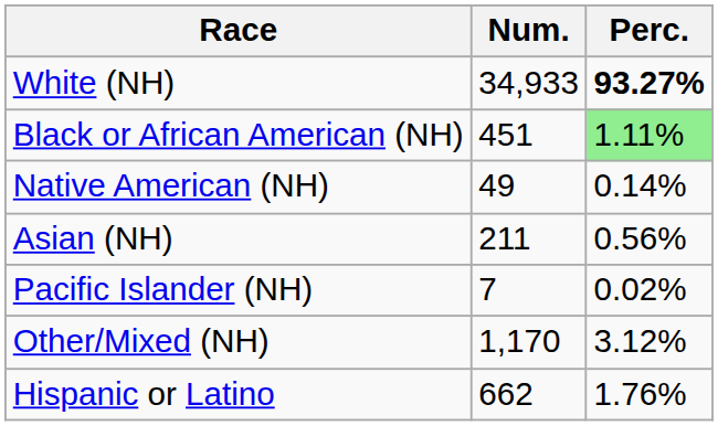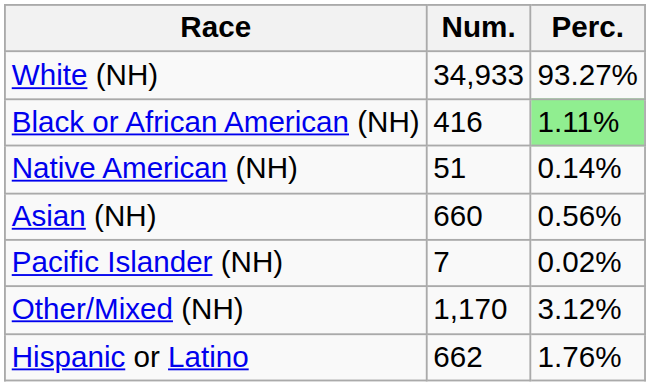White (NH) | Perc.: bold -> normal
Black or African American (NH) | Num.: 451 -> 416
Native American (NH) | Num.: 49 -> 51
Asian (NH) | Num.: 211 -> 660
